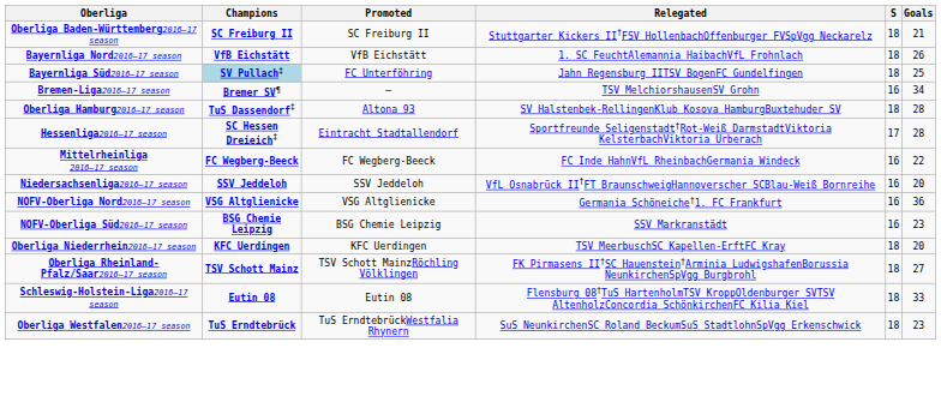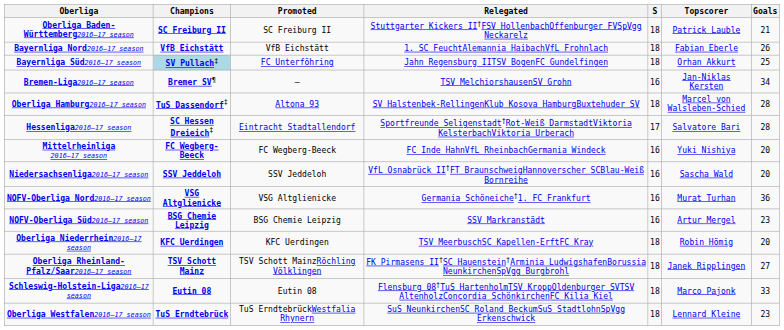+ column: Topscorer | Patrick Lauble | Fabian Eberle | Orhan Akkurt | Jan-Niklas Kersten | Marcel von Walsleben-Schied | Salvatore Bari | Yuki Nishiya | Sascha Wald | Murat Turhan | Artur Mergel | Robin Hömig | Janek Ripplingen | Marco Pajonk | Lennard Kleine
Mittelrheinliga 2016–17 season | Goals: 22 -> 20
